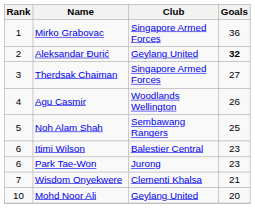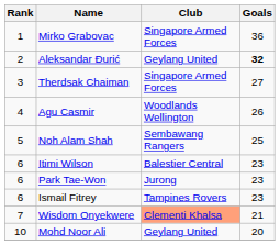+ row: 6 | Ismail Fitrey | Tampines Rovers | 23
Wisdom Onyekwere | Club: no background -> lightsalmon background
